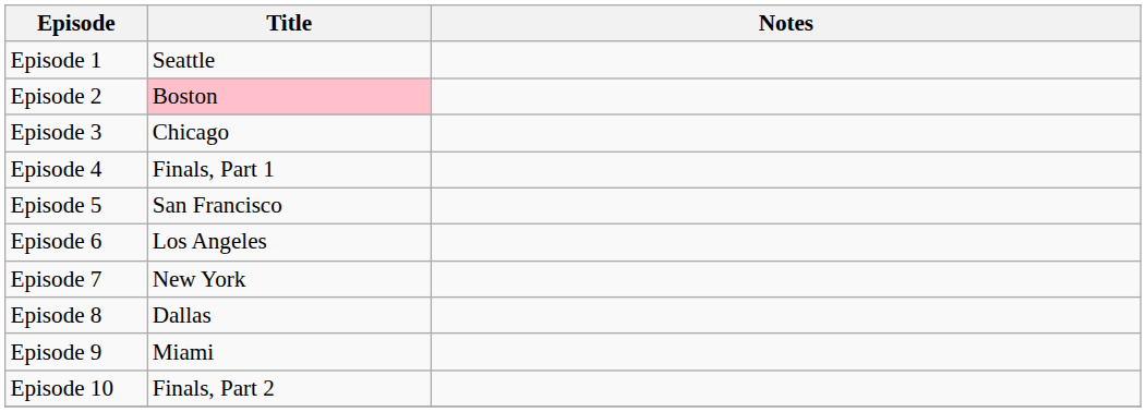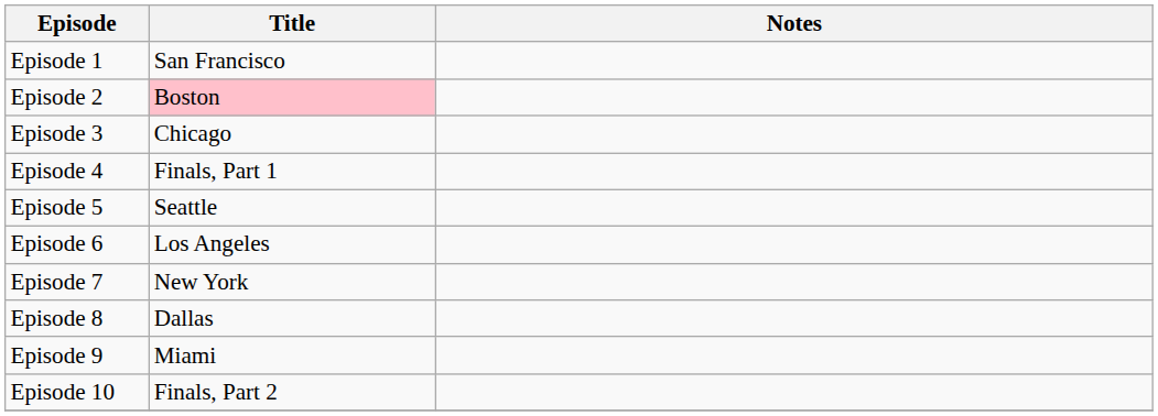Episode 1 | Title: Seattle -> San Francisco
Episode 5 | Title: San Francisco -> Seattle
